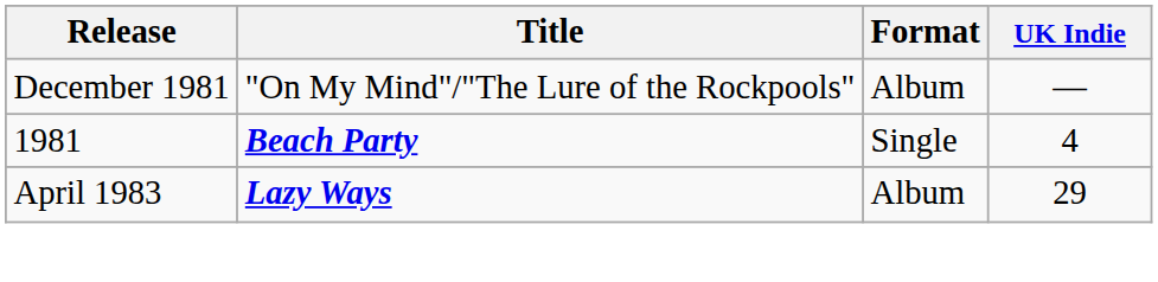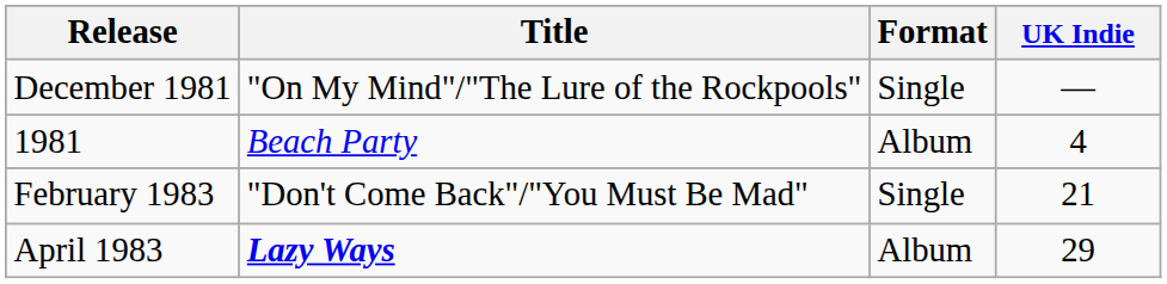December 1981 | Format: Album -> Single
1981 | Title: bold -> normal
1981 | Format: Single -> Album
+ row: February 1983 | "Don't Come Back"/"You Must Be Mad" | Single | 21
